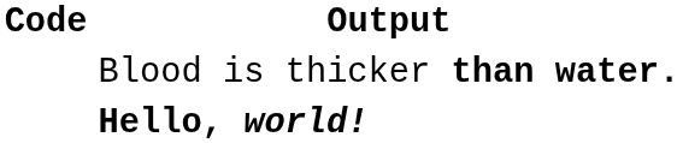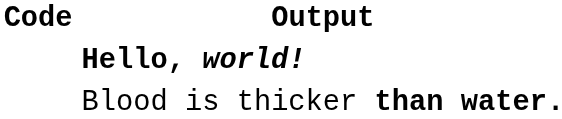rows swapped: Hello, world! <-> Blood is thicker than water.
